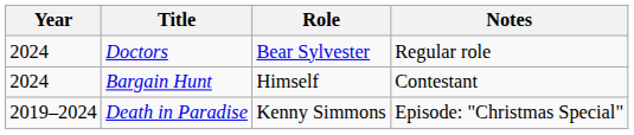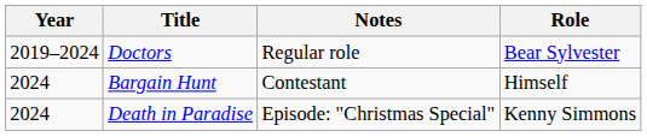columns swapped: Role <-> Notes
Doctors | Year: 2024 -> 2019–2024
Death in Paradise | Year: 2019–2024 -> 2024
